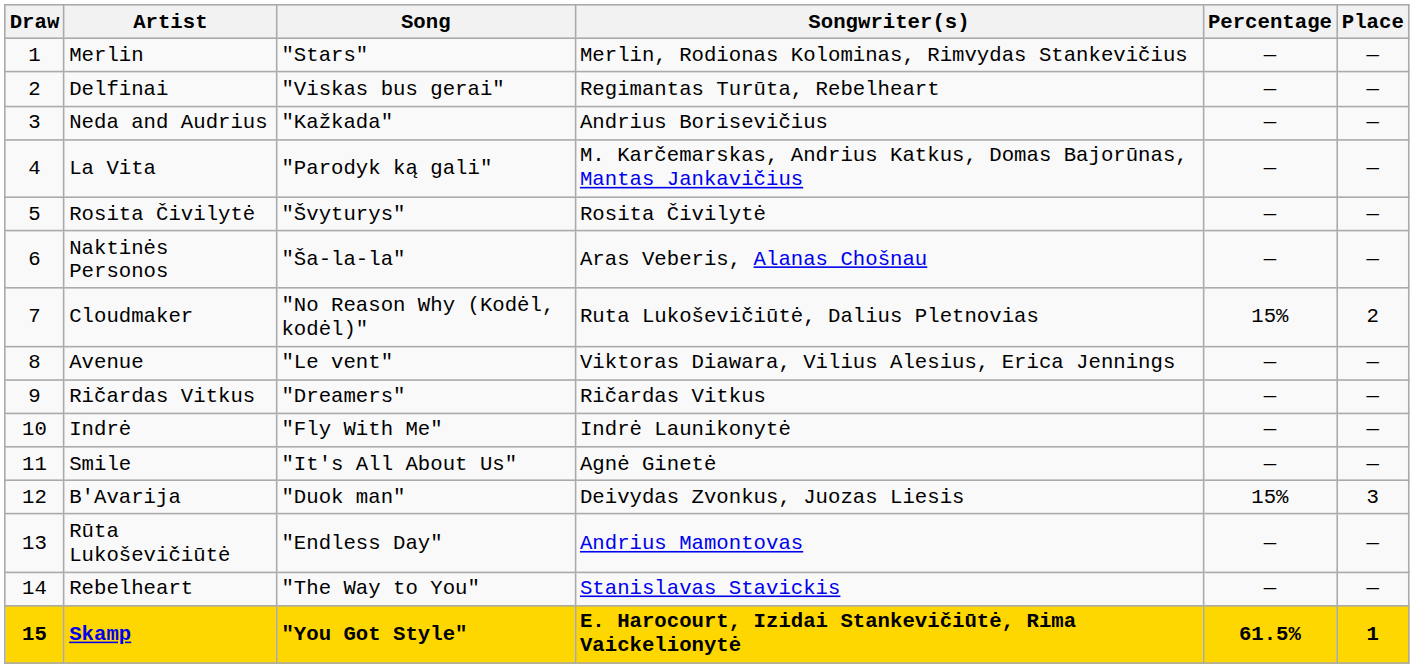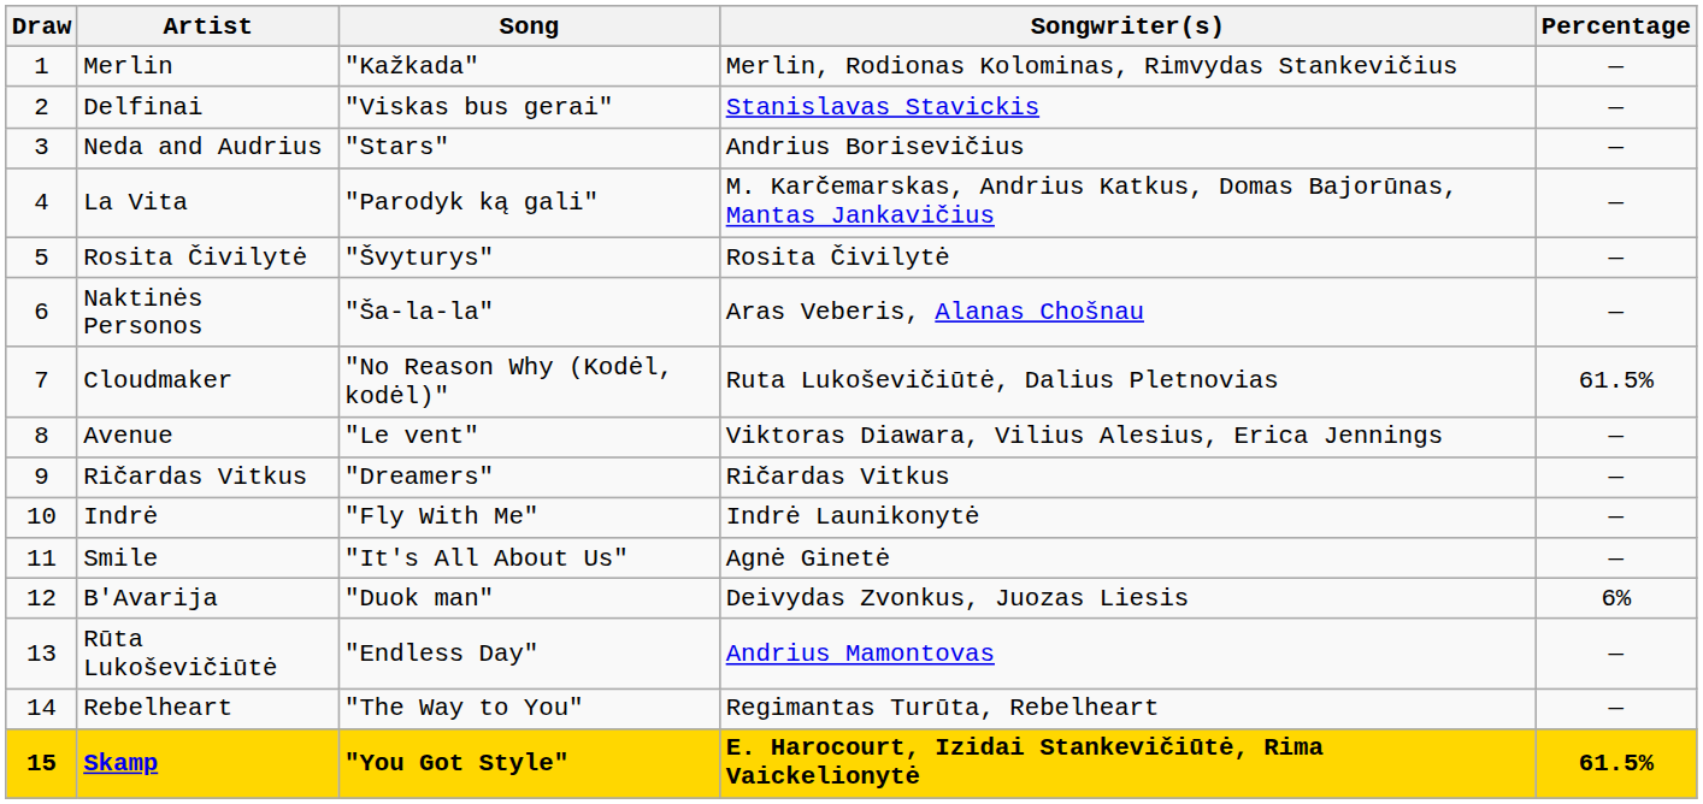- column: Place | — | — | — | — | — | — | 2 | — | — | — | — | 3 | — | — | 1
Merlin | Song: "Stars" -> "Kažkada"
Delfinai | Songwriter(s): Regimantas Turūta, Rebelheart -> Stanislavas Stavickis
Neda and Audrius | Song: "Kažkada" -> "Stars"
Cloudmaker | Percentage: 15% -> 61.5%
B'Avarija | Percentage: 15% -> 6%
Rebelheart | Songwriter(s): Stanislavas Stavickis -> Regimantas Turūta, Rebelheart
